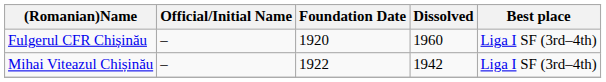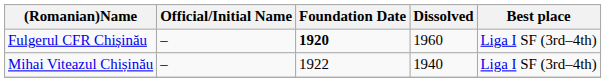Fulgerul CFR Chișinău | Foundation Date: normal -> bold
Mihai Viteazul Chișinău | Dissolved: 1942 -> 1940
